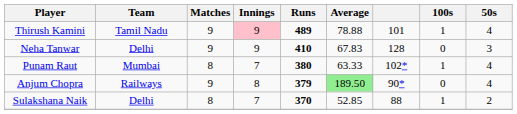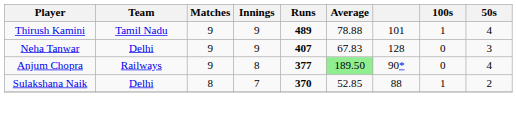Thirush Kamini | Innings: pink background -> no background
Neha Tanwar | Runs: 410 -> 407
- row: Punam Raut | Mumbai | 8 | 7 | 380 | 63.33 | 102* | 1 | 4
Anjum Chopra | Runs: 379 -> 377
